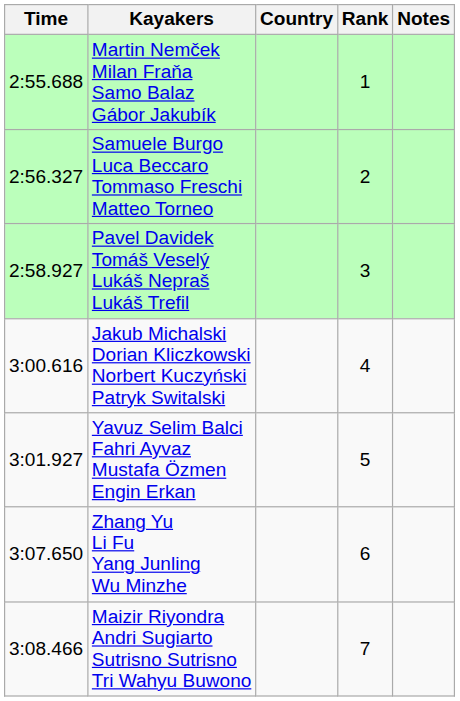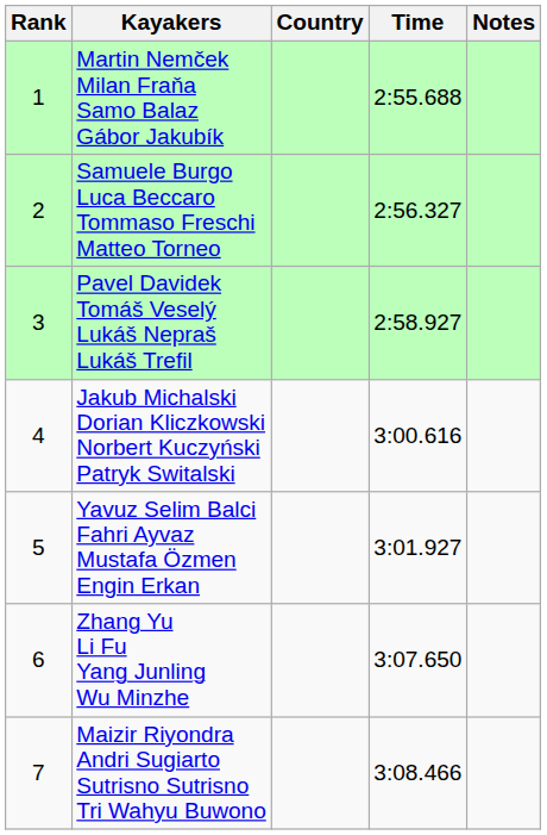columns swapped: Rank <-> Time
